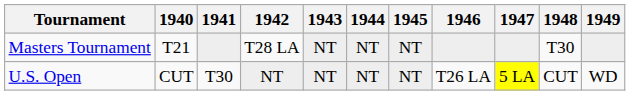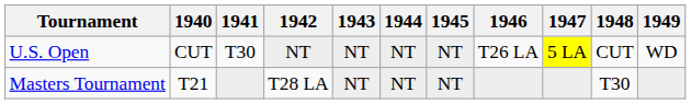rows swapped: Masters Tournament <-> U.S. Open
